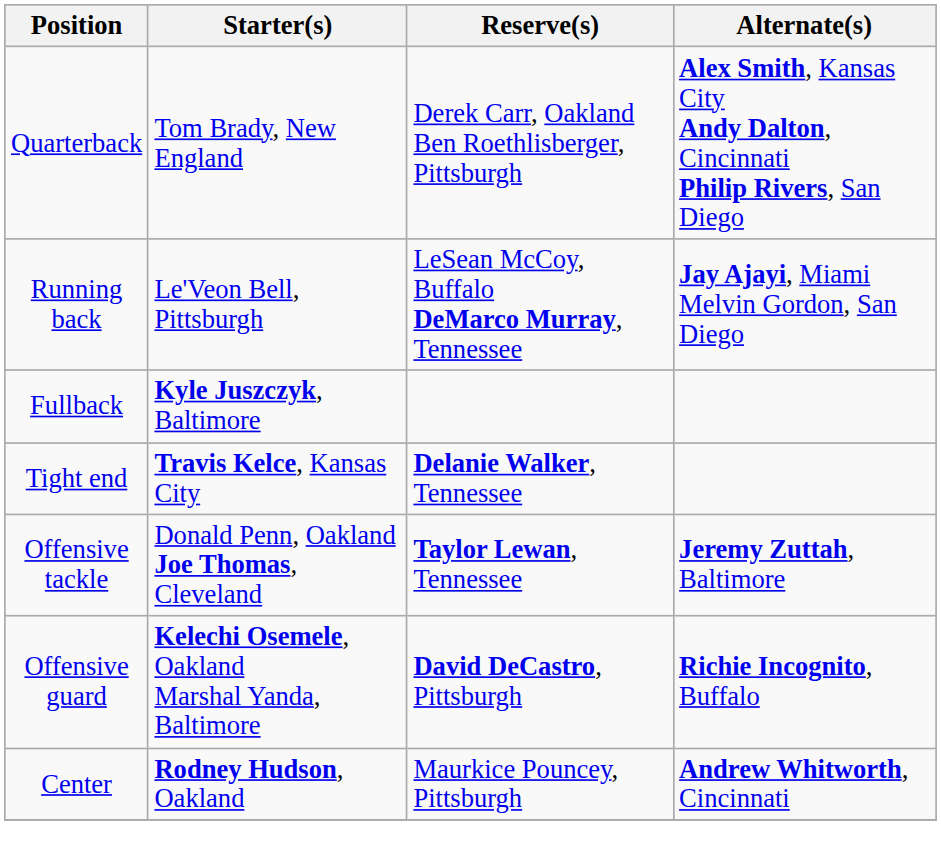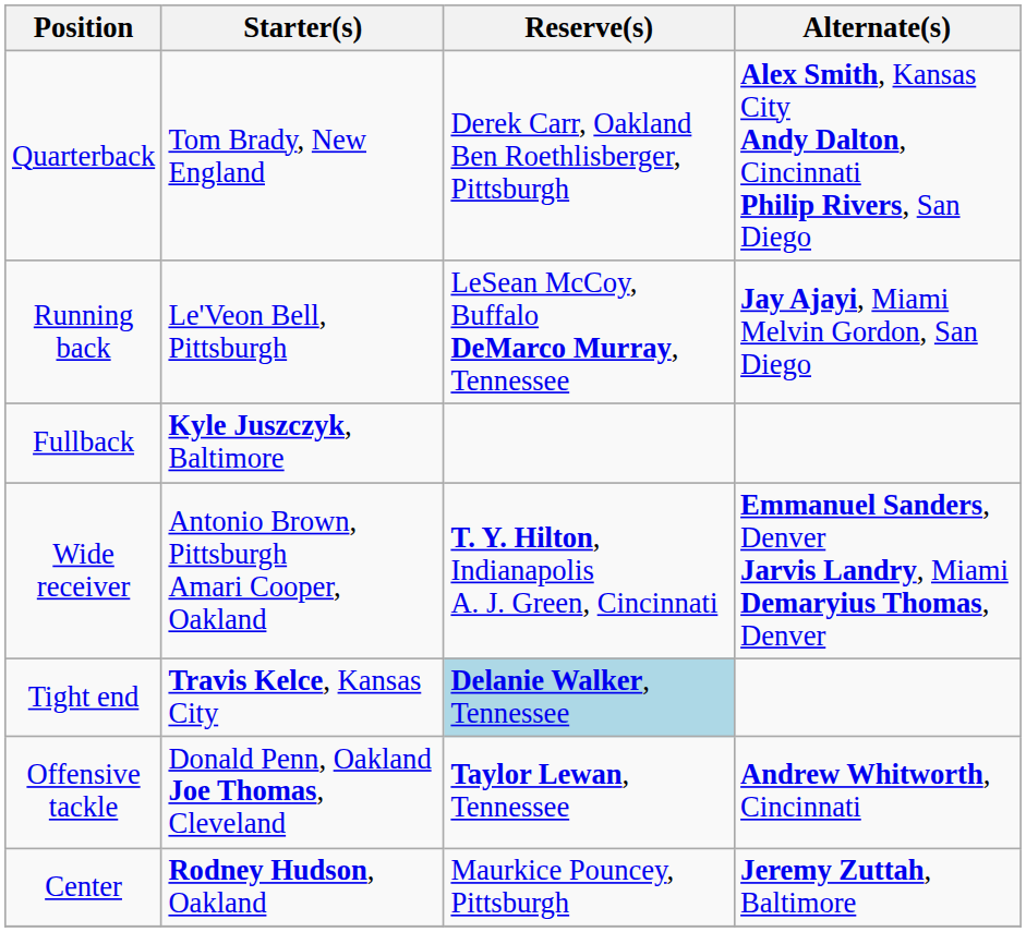+ row: Wide receiver | Antonio Brown, Pittsburgh Amari Cooper, Oakland | T. Y. Hilton, Indianapolis A. J. Green, Cincinnati | Emmanuel Sanders, Denver Jarvis Landry, Miami Demaryius Thomas, Denver
Tight end | Reserve(s): no background -> lightblue background
Offensive tackle | Alternate(s): Jeremy Zuttah, Baltimore -> Andrew Whitworth, Cincinnati
- row: Offensive guard | Kelechi Osemele, Oakland Marshal Yanda, Baltimore | David DeCastro, Pittsburgh | Richie Incognito, Buffalo
Center | Alternate(s): Andrew Whitworth, Cincinnati -> Jeremy Zuttah, Baltimore
